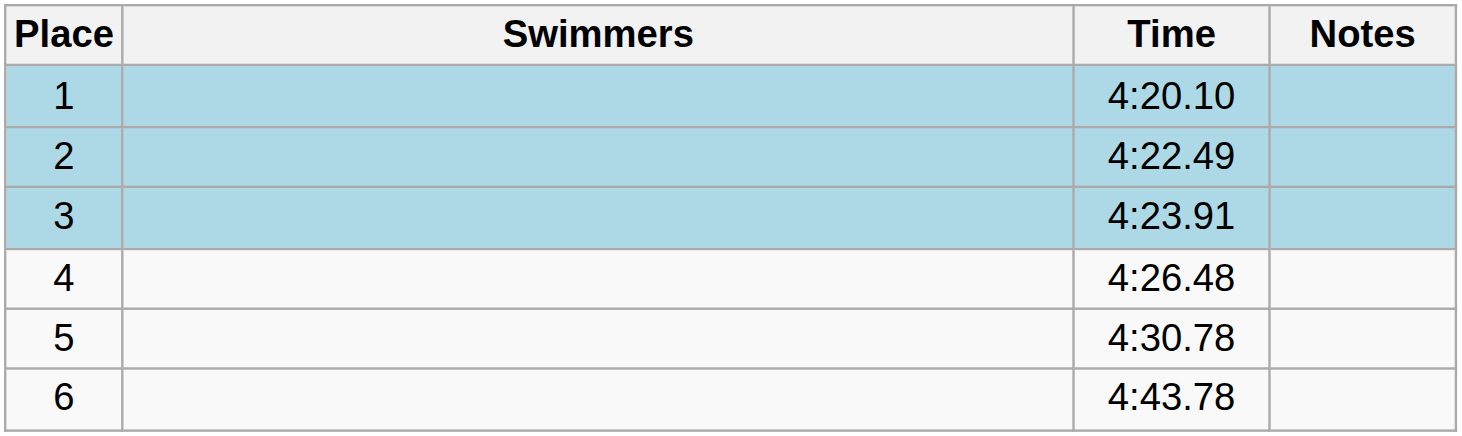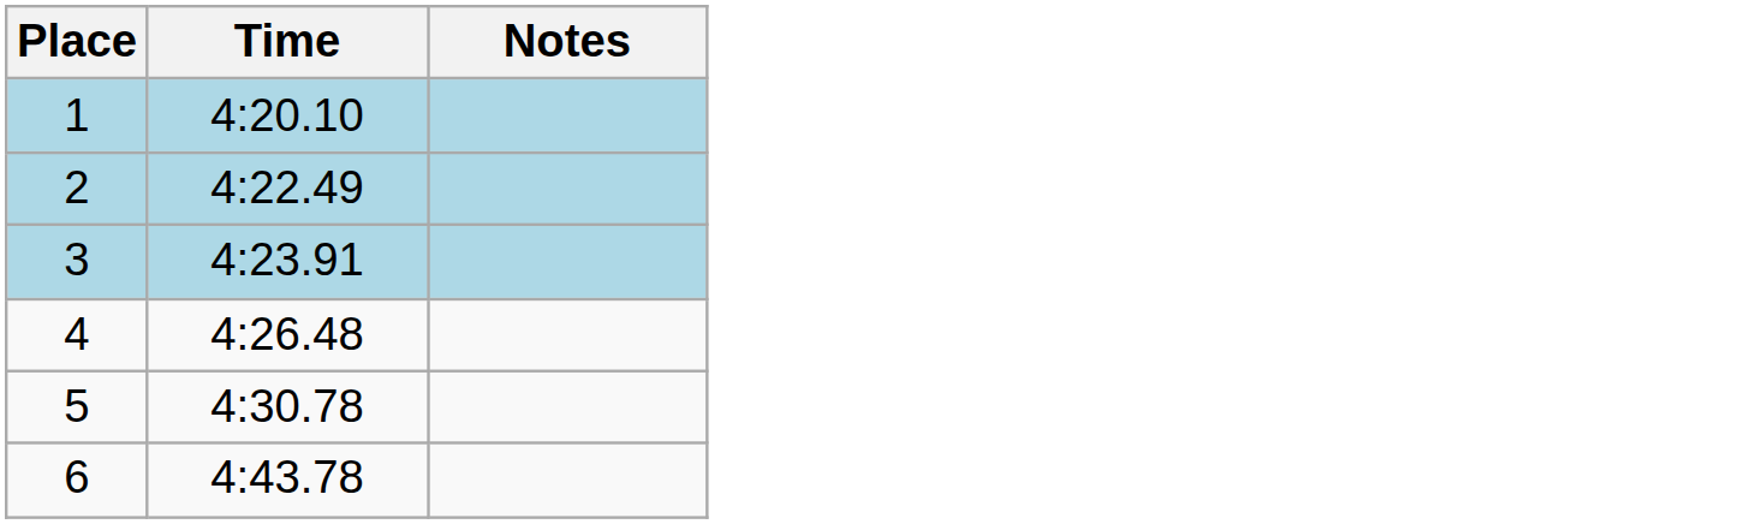- column: Swimmers
